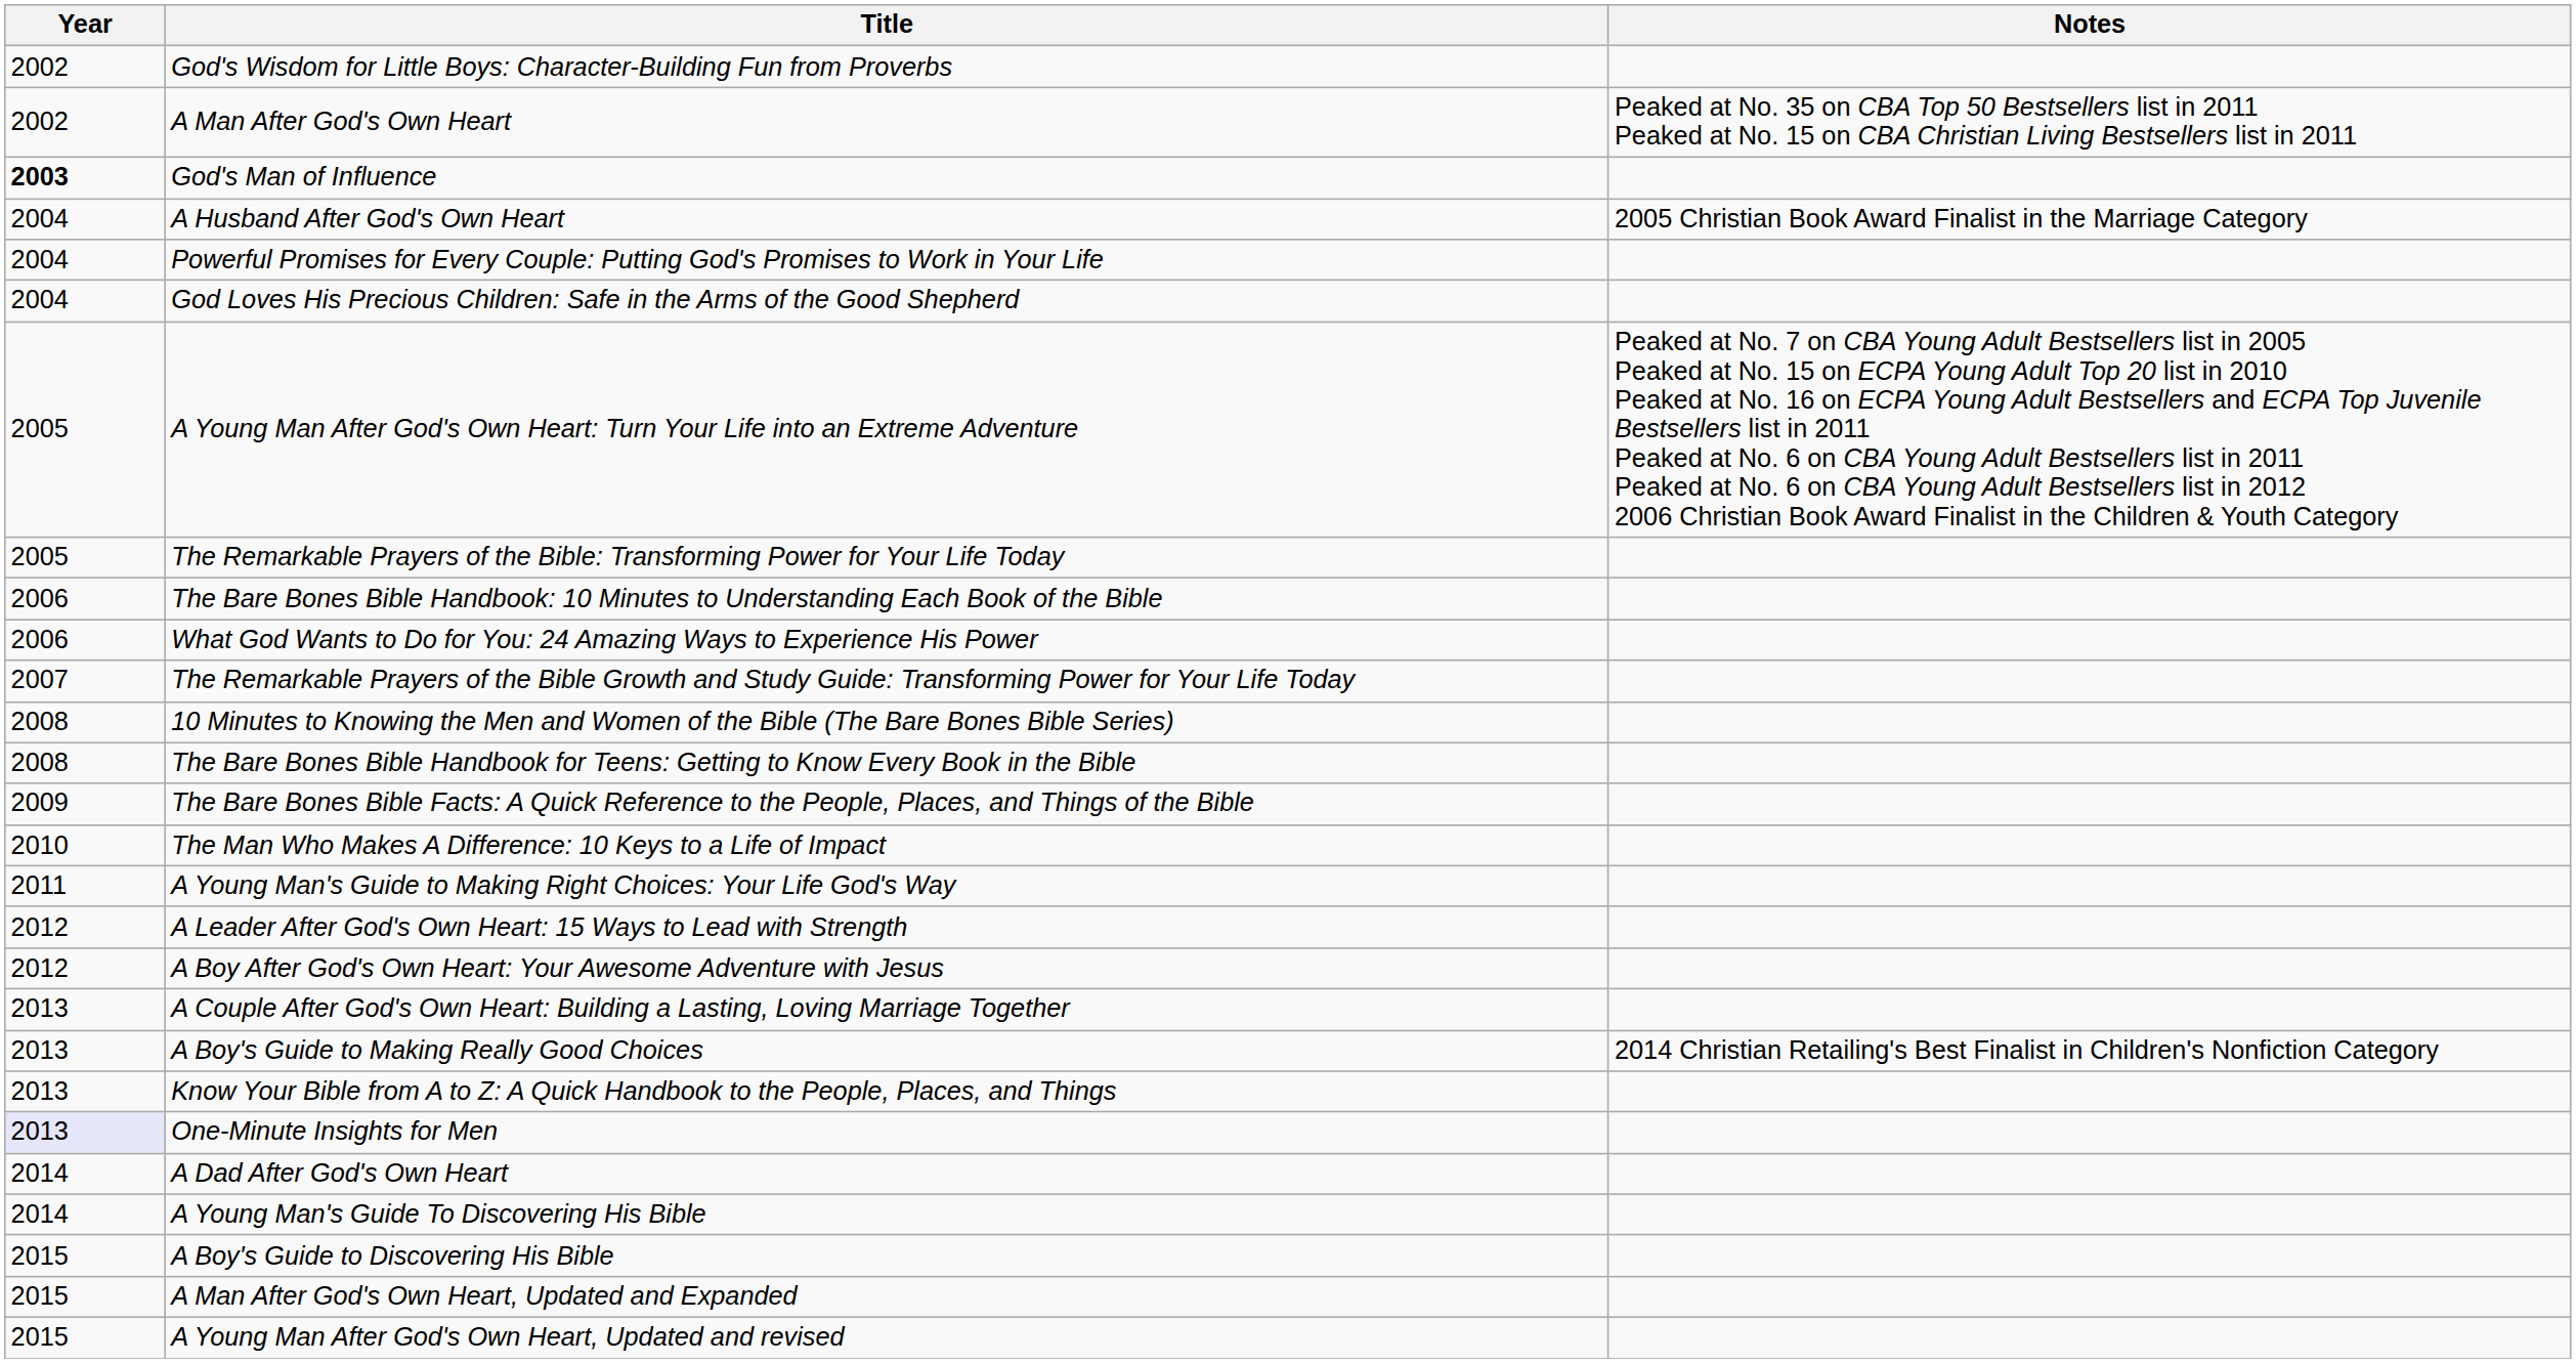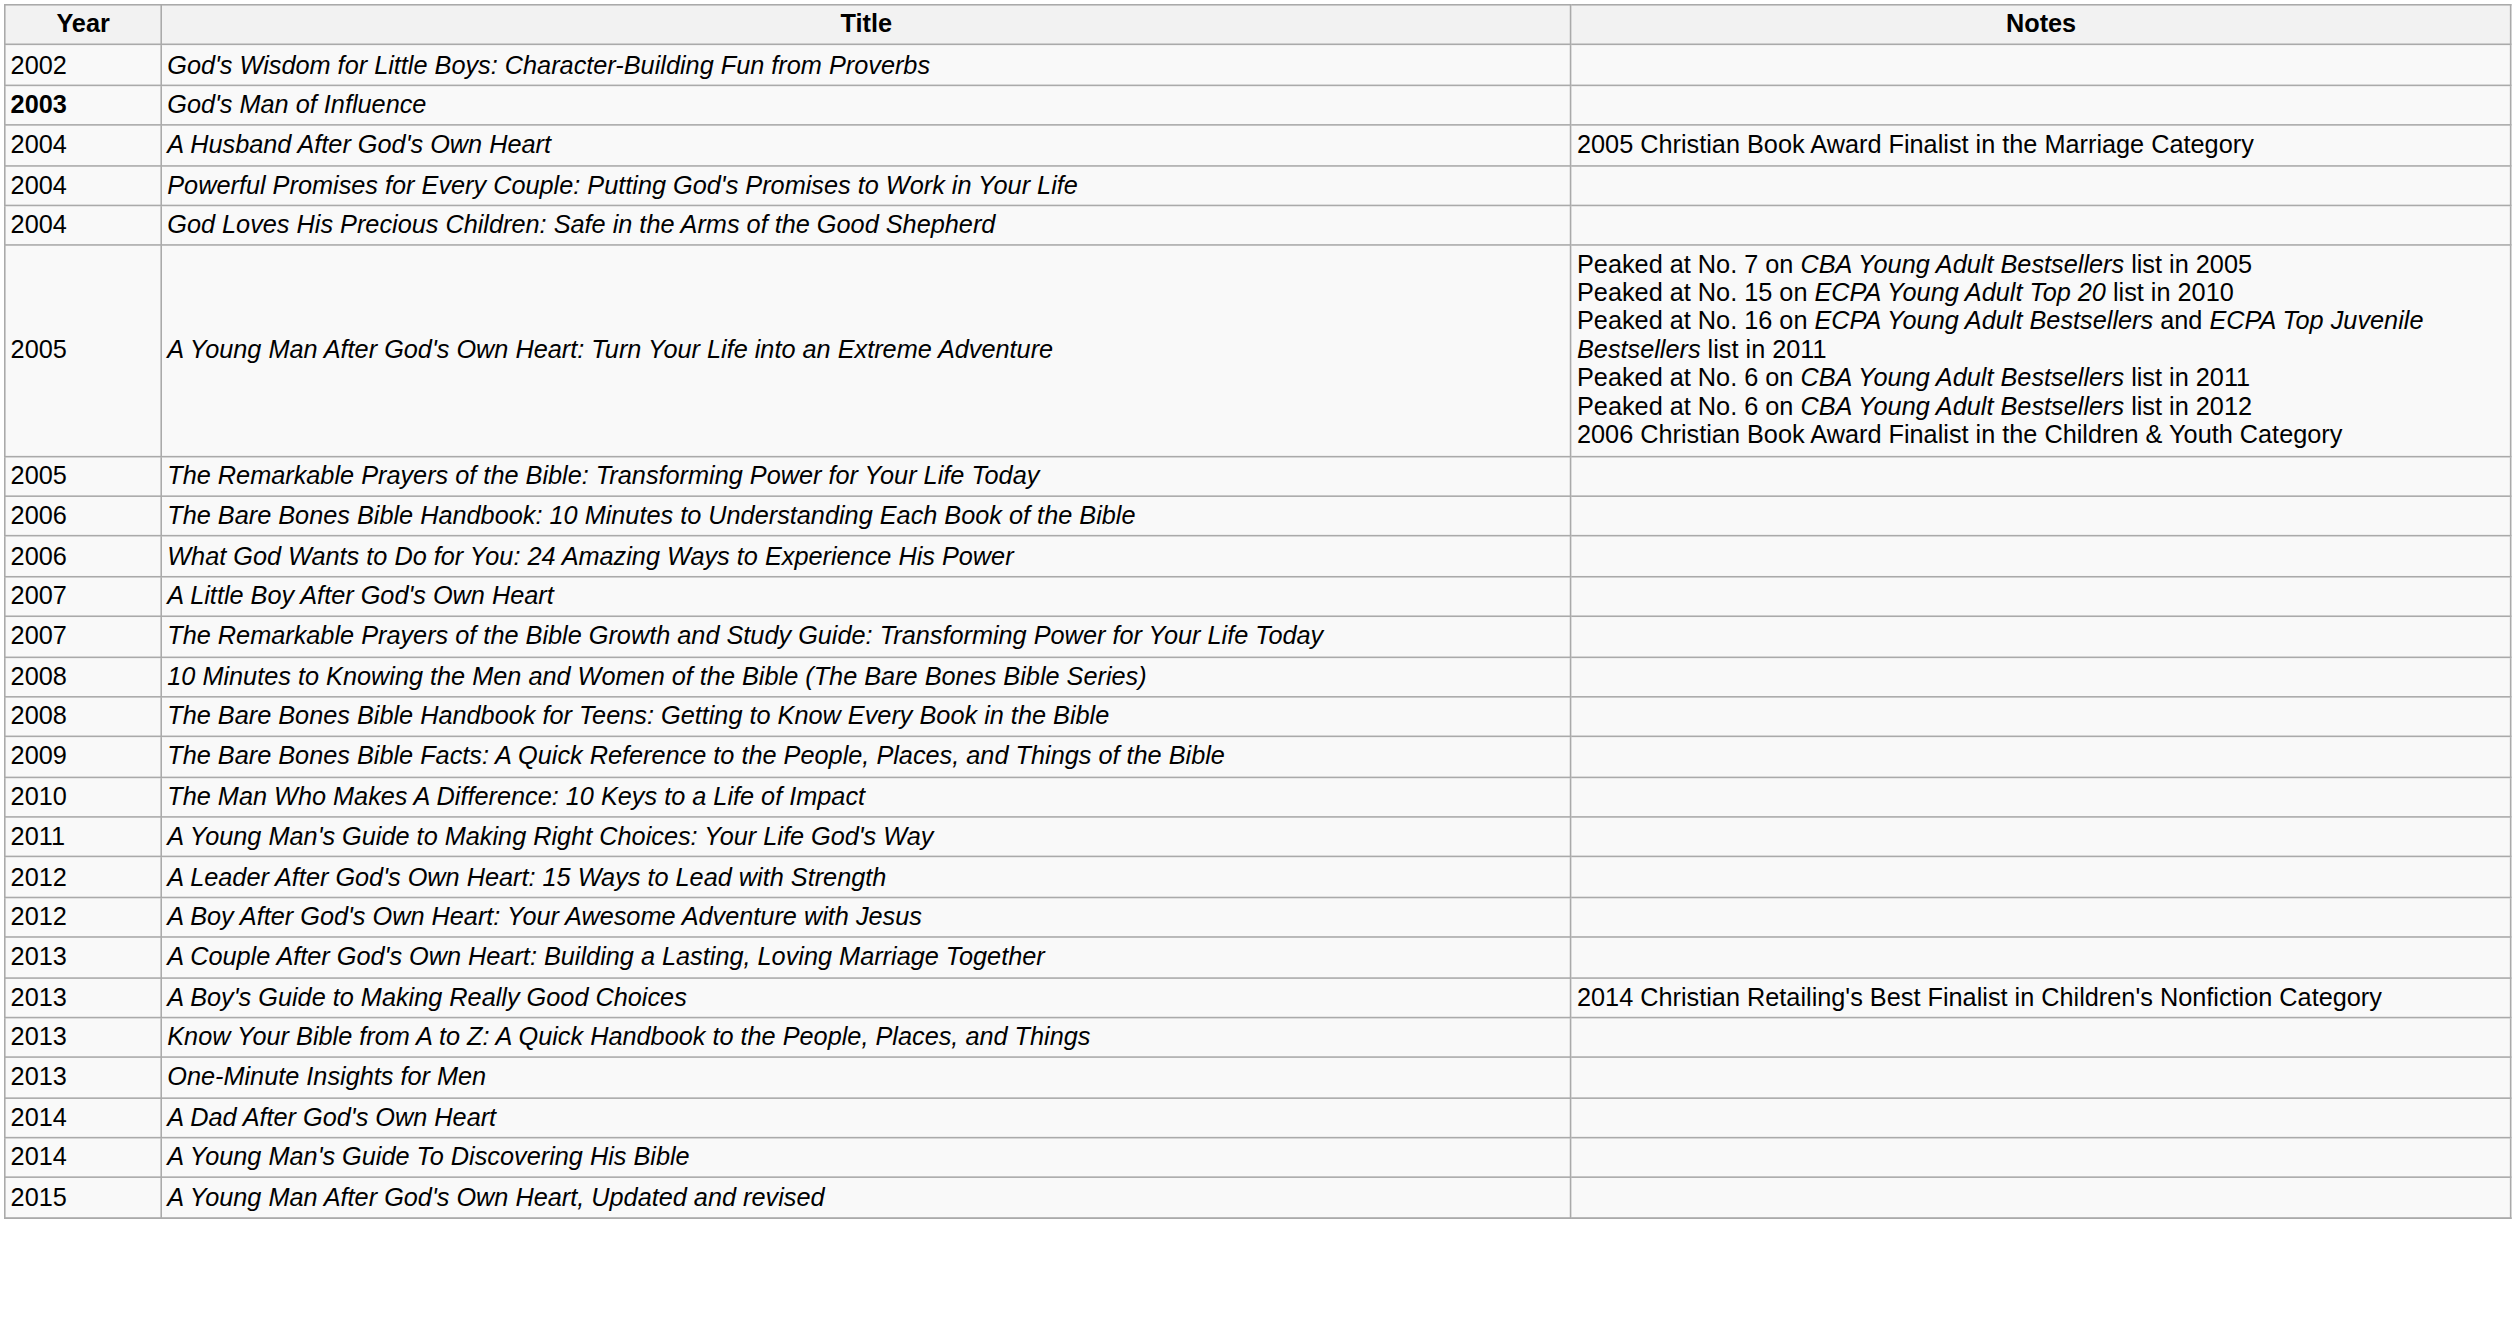- row: 2002 | A Man After God's Own Heart | Peaked at No. 35 on CBA Top 50 Bestsellers list in 2011 Peaked at No. 15 on CBA Christian Living Bestsellers list in 2011
+ row: 2007 | A Little Boy After God's Own Heart
One-Minute Insights for Men | Year: lavender background -> no background
- row: 2015 | A Boy's Guide to Discovering His Bible
- row: 2015 | A Man After God's Own Heart, Updated and Expanded
